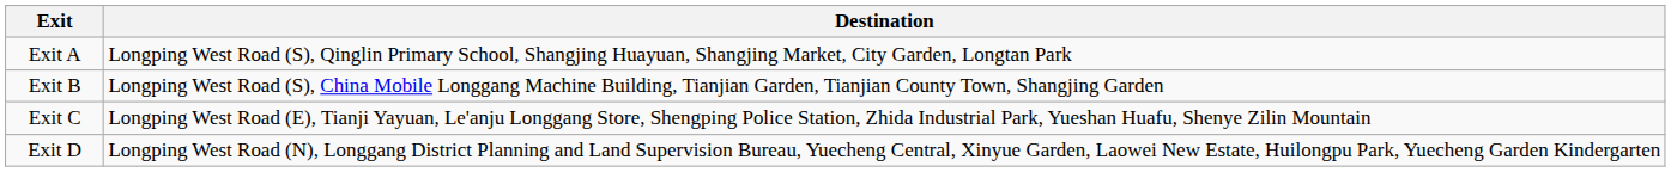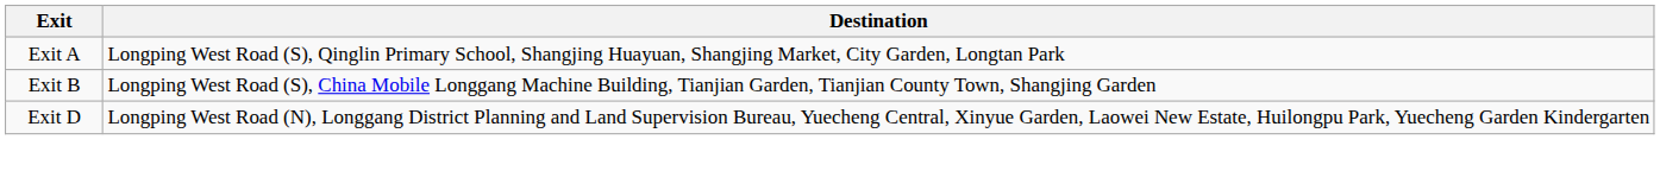- row: Exit C | Longping West Road (E), Tianji Yayuan, Le'anju Longgang Store, Shengping Police Station, Zhida Industrial Park, Yueshan Huafu, Shenye Zilin Mountain
